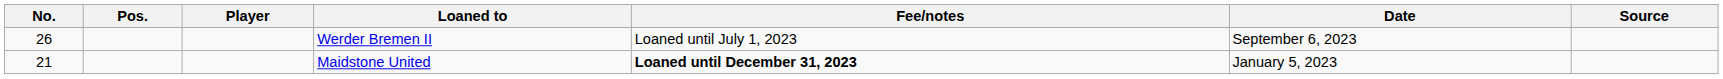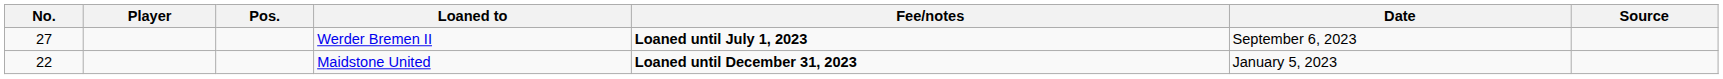columns swapped: Pos. <-> Player
Werder Bremen II | No.: 26 -> 27
Werder Bremen II | Fee/notes: normal -> bold
Maidstone United | No.: 21 -> 22
